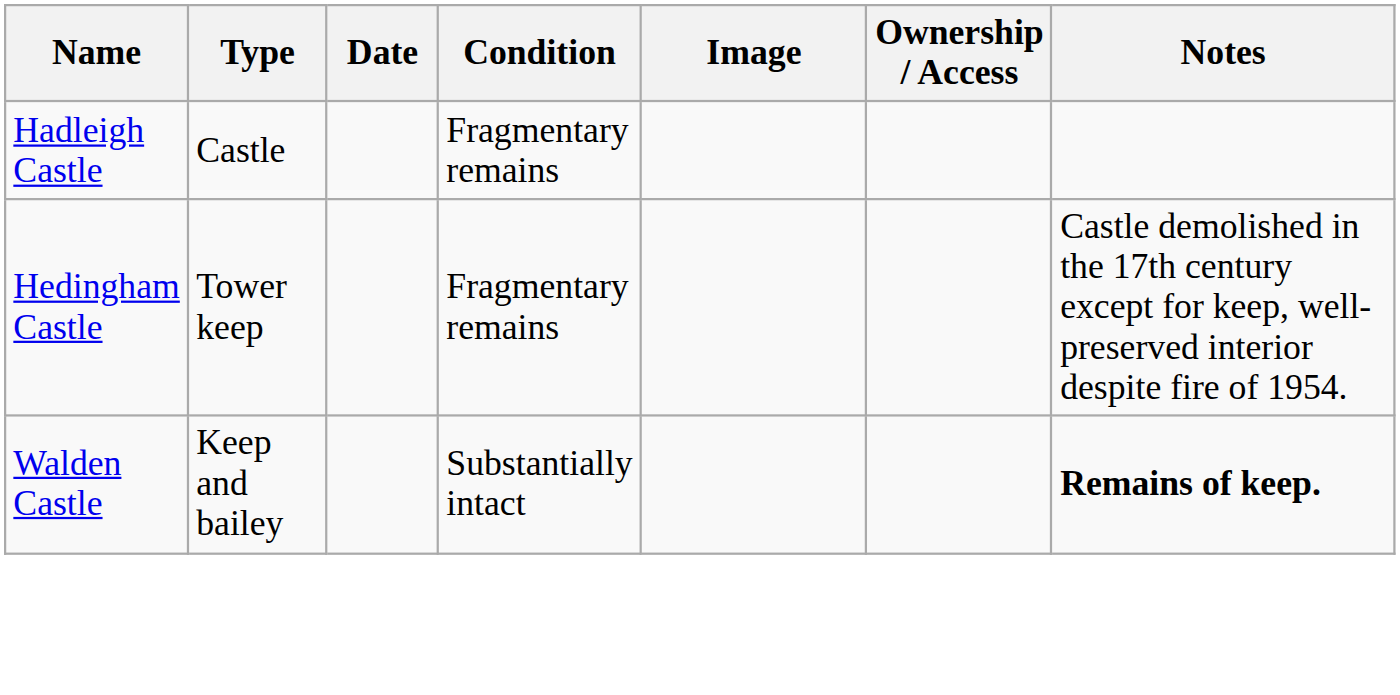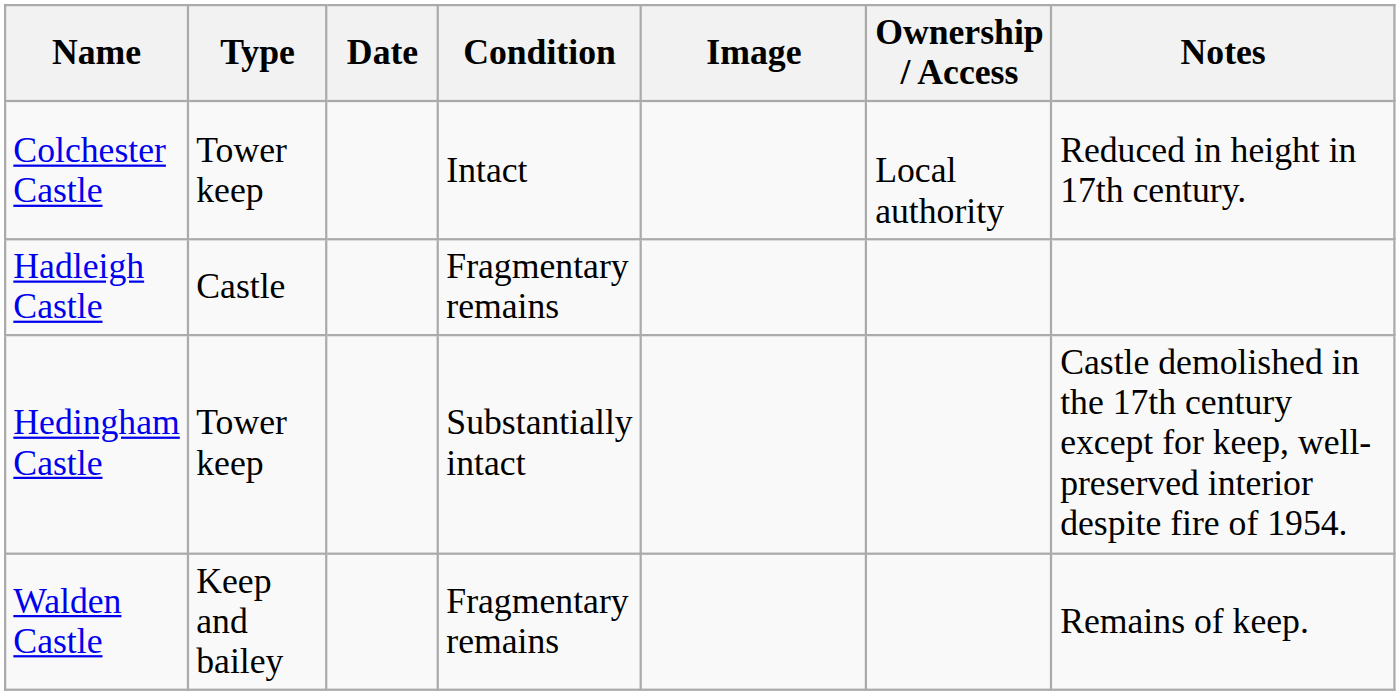+ row: Colchester Castle | Tower keep | Intact | Local authority | Reduced in height in 17th century.
Hedingham Castle | Condition: Fragmentary remains -> Substantially intact
Walden Castle | Condition: Substantially intact -> Fragmentary remains
Walden Castle | Notes: bold -> normal
